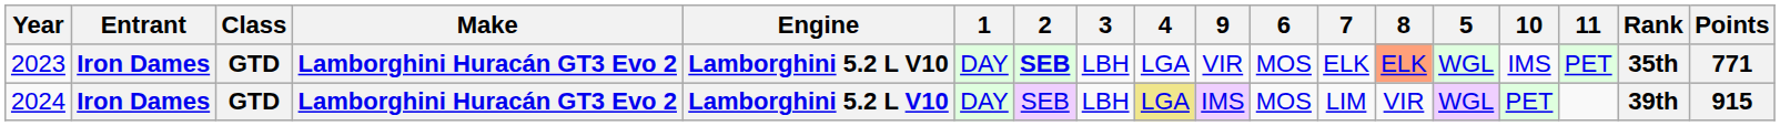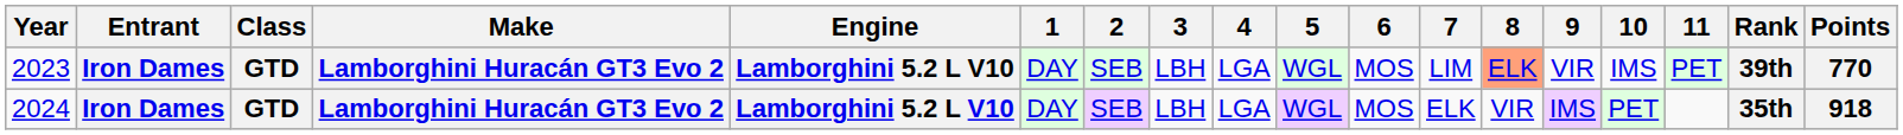columns swapped: 5 <-> 9
2023 | 2: bold -> normal
2023 | 7: ELK -> LIM
2023 | Rank: 35th -> 39th
2023 | Points: 771 -> 770
2024 | 4: khaki background -> no background
2024 | 7: LIM -> ELK
2024 | Rank: 39th -> 35th
2024 | Points: 915 -> 918
